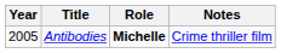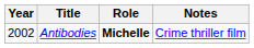Antibodies | Year: 2005 -> 2002
